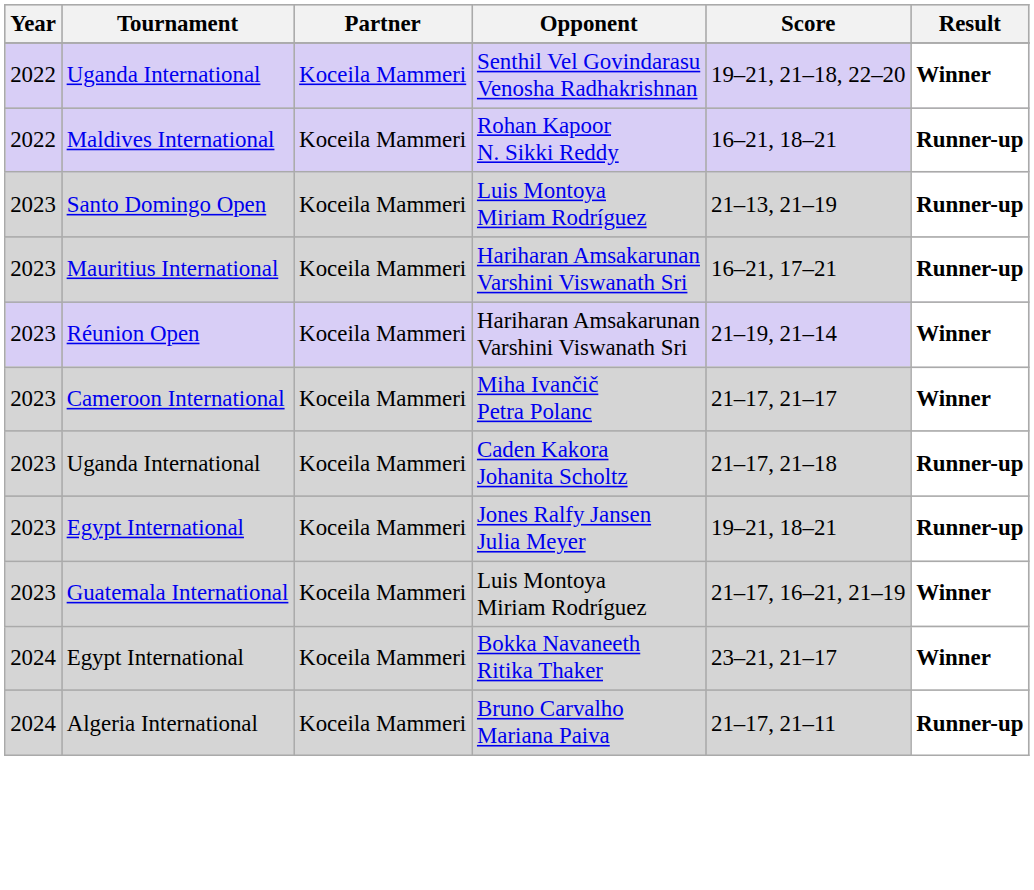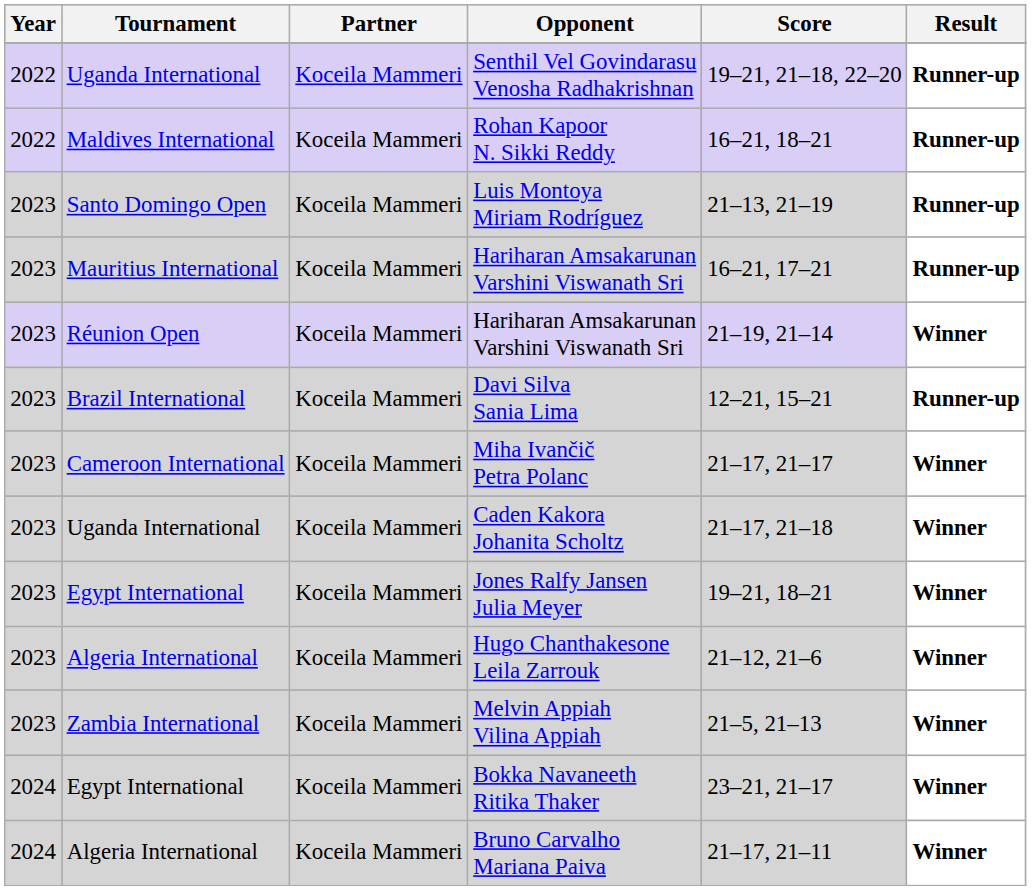Senthil Vel Govindarasu Venosha Radhakrishnan | Result: Winner -> Runner-up
+ row: 2023 | Brazil International | Koceila Mammeri | Davi Silva Sania Lima | 12–21, 15–21 | Runner-up
Caden Kakora Johanita Scholtz | Result: Runner-up -> Winner
Jones Ralfy Jansen Julia Meyer | Result: Runner-up -> Winner
+ row: 2023 | Algeria International | Koceila Mammeri | Hugo Chanthakesone Leila Zarrouk | 21–12, 21–6 | Winner
- row: 2023 | Guatemala International | Koceila Mammeri | Luis Montoya Miriam Rodríguez | 21–17, 16–21, 21–19 | Winner
+ row: 2023 | Zambia International | Koceila Mammeri | Melvin Appiah Vilina Appiah | 21–5, 21–13 | Winner
Bruno Carvalho Mariana Paiva | Result: Runner-up -> Winner
